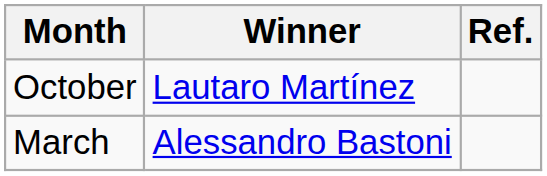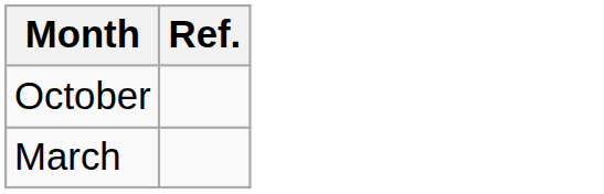- column: Winner | Lautaro Martínez | Alessandro Bastoni
